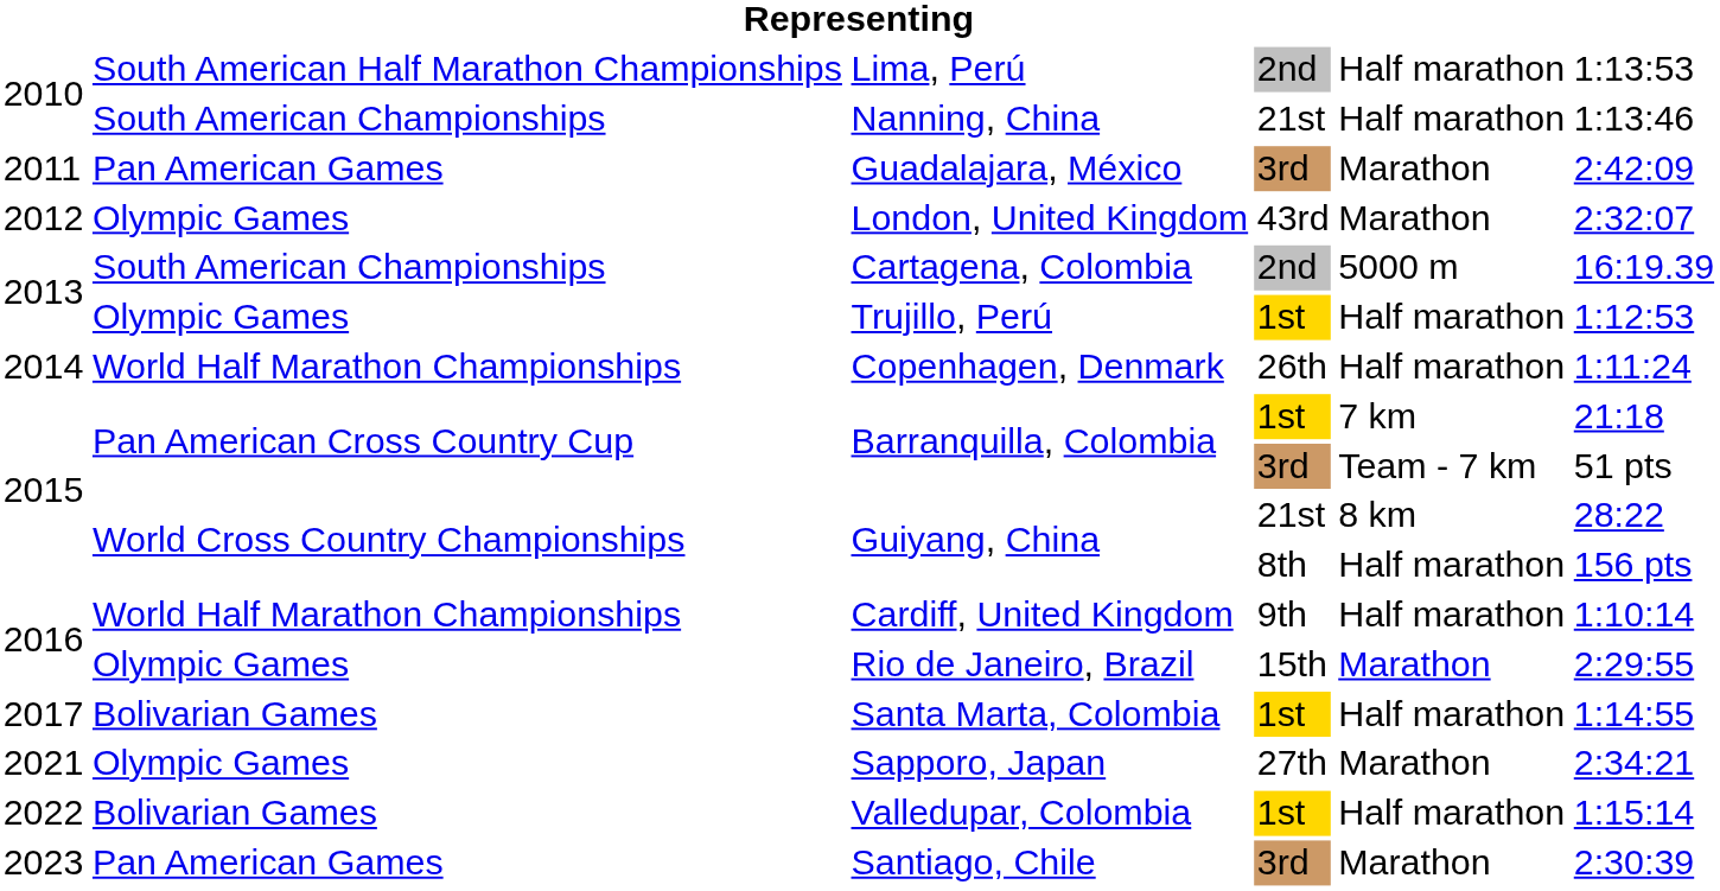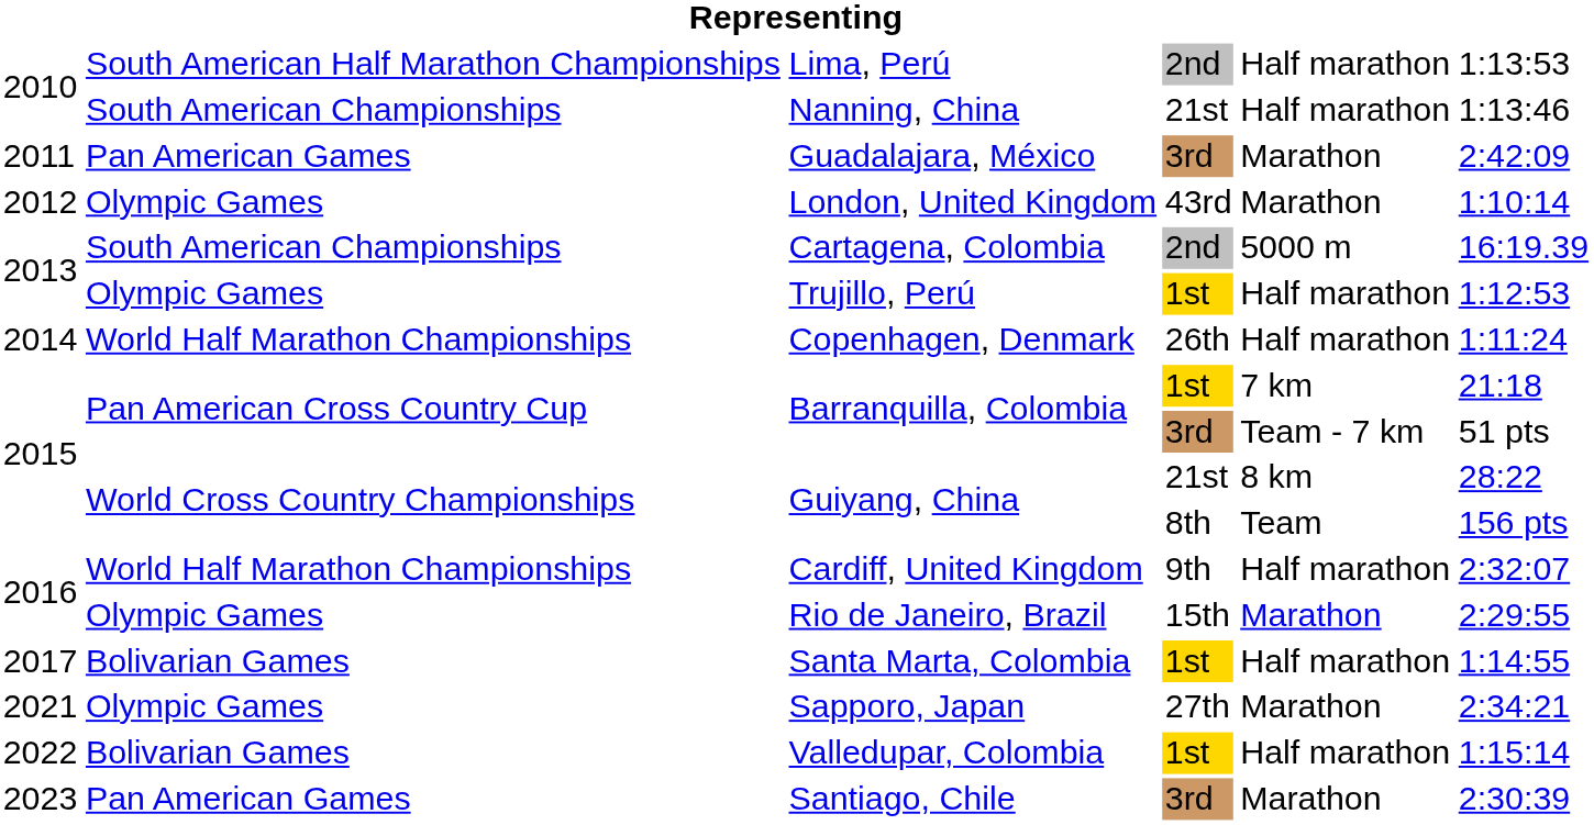London, United Kingdom | column 6: 2:32:07 -> 1:10:14
Guiyang, China / 8th | column 5: Half marathon -> Team
Cardiff, United Kingdom | column 6: 1:10:14 -> 2:32:07
